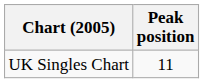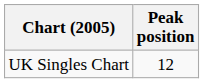UK Singles Chart | Peak position: 11 -> 12
